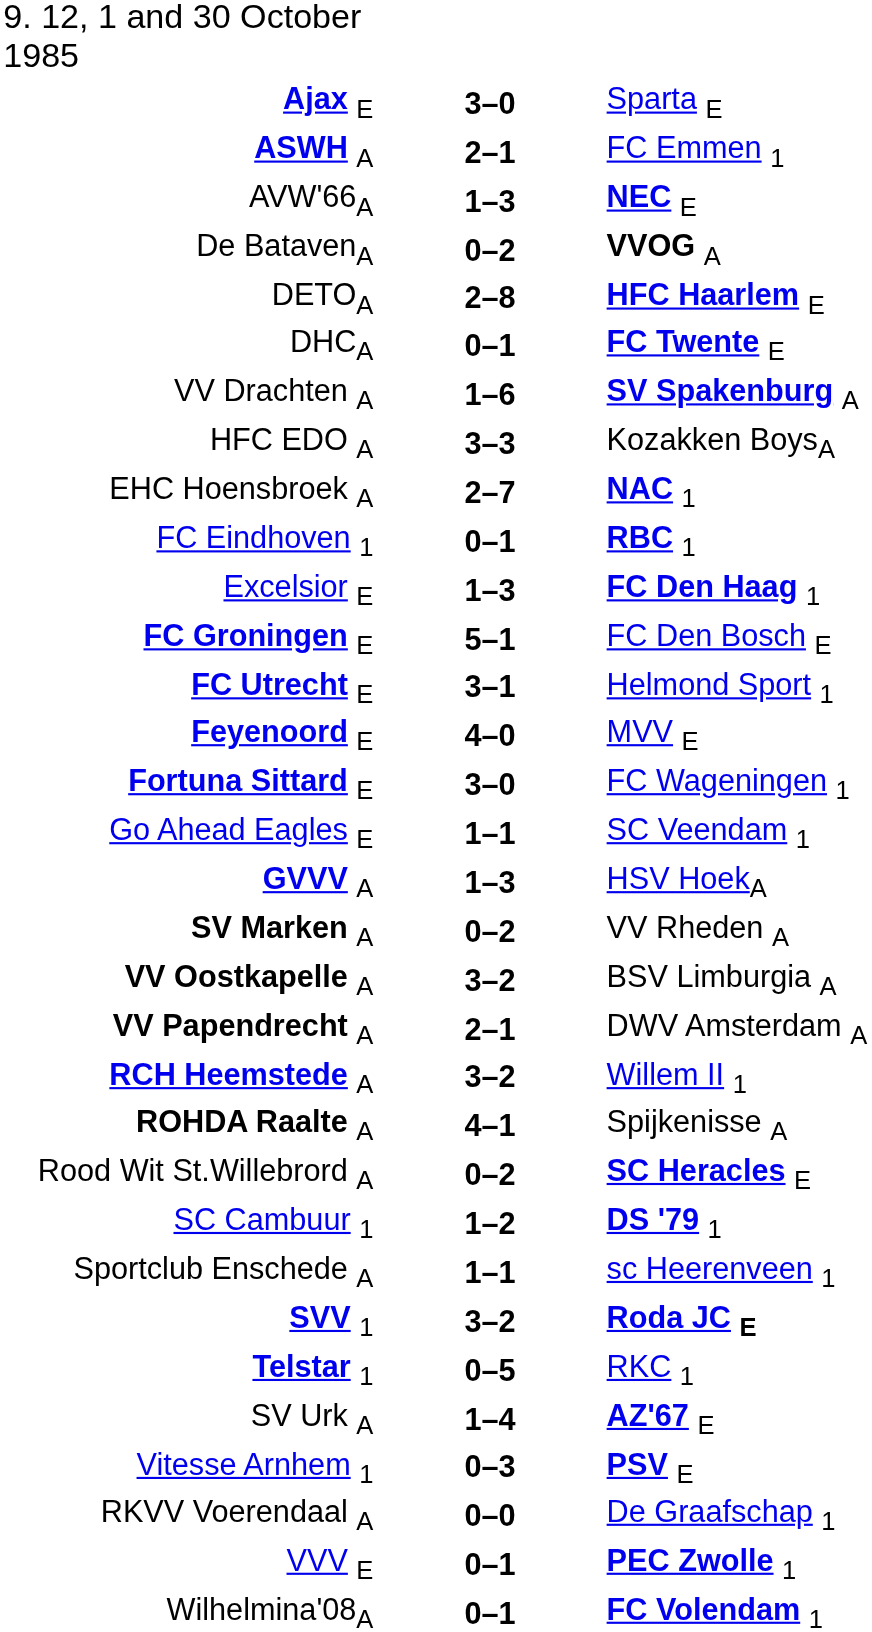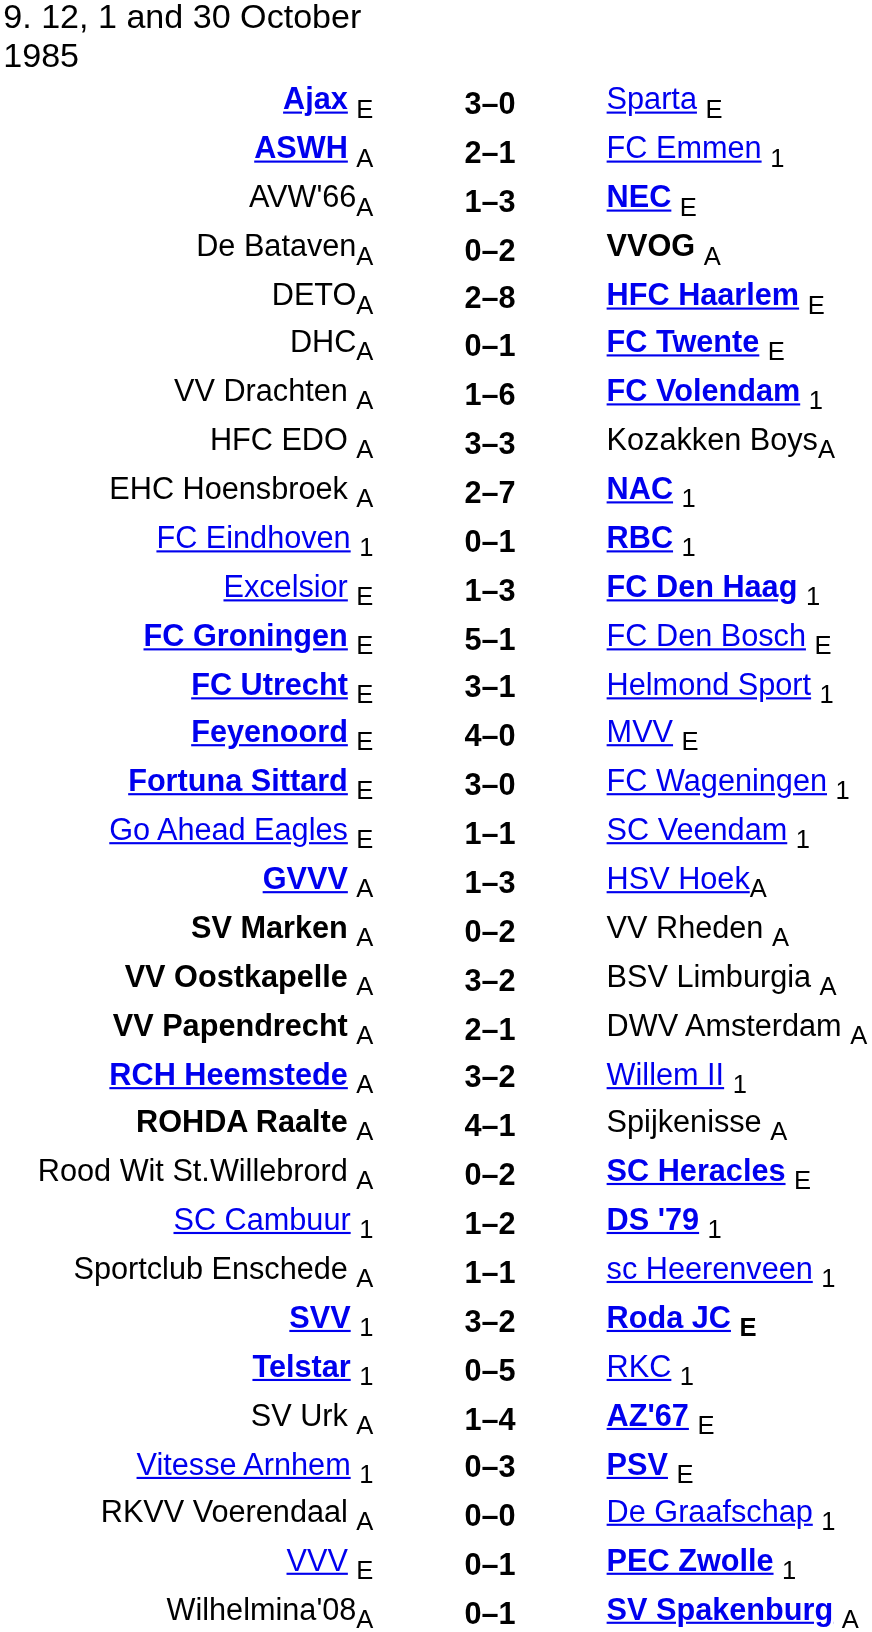VV Drachten A | column 3: SV Spakenburg A -> FC Volendam 1
Wilhelmina'08A | column 3: FC Volendam 1 -> SV Spakenburg A
